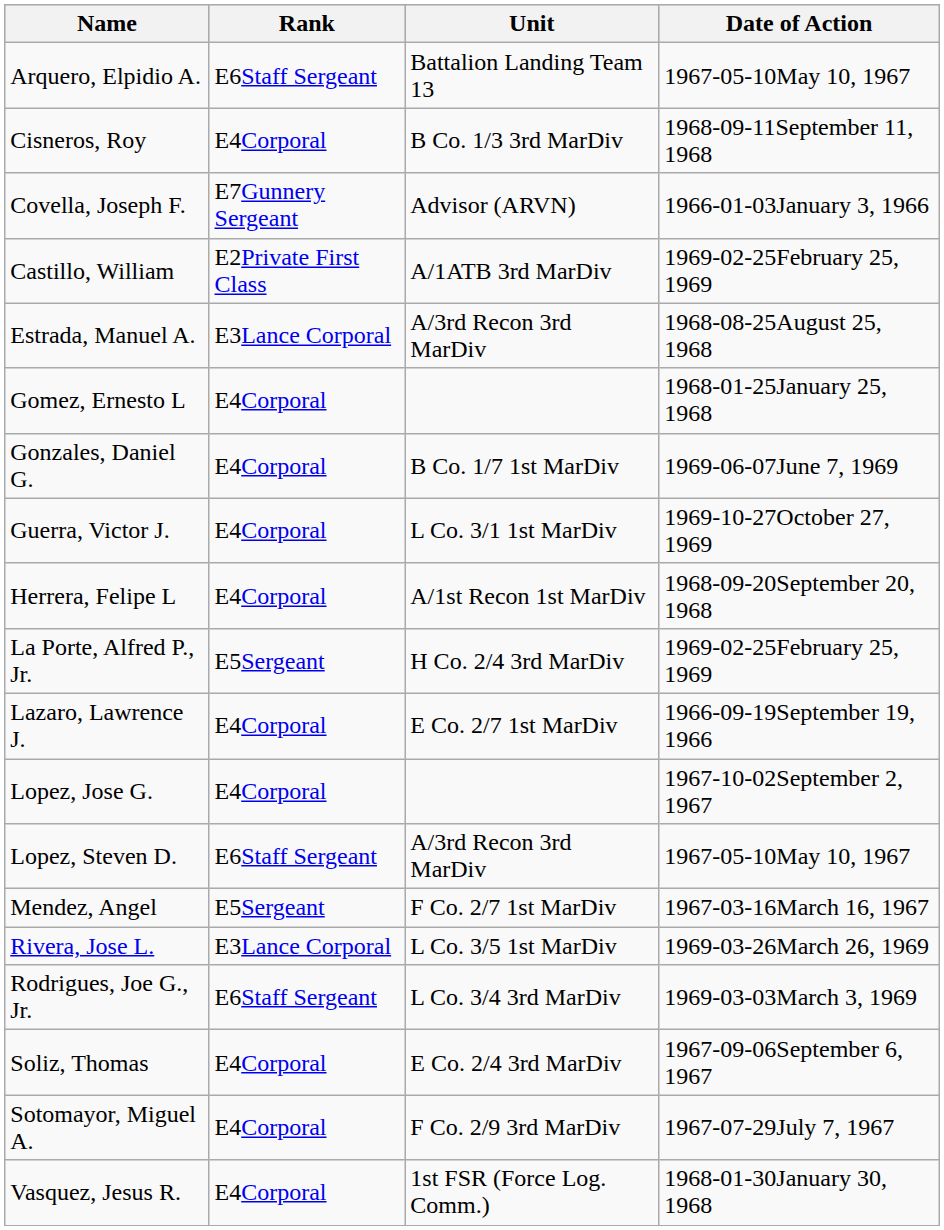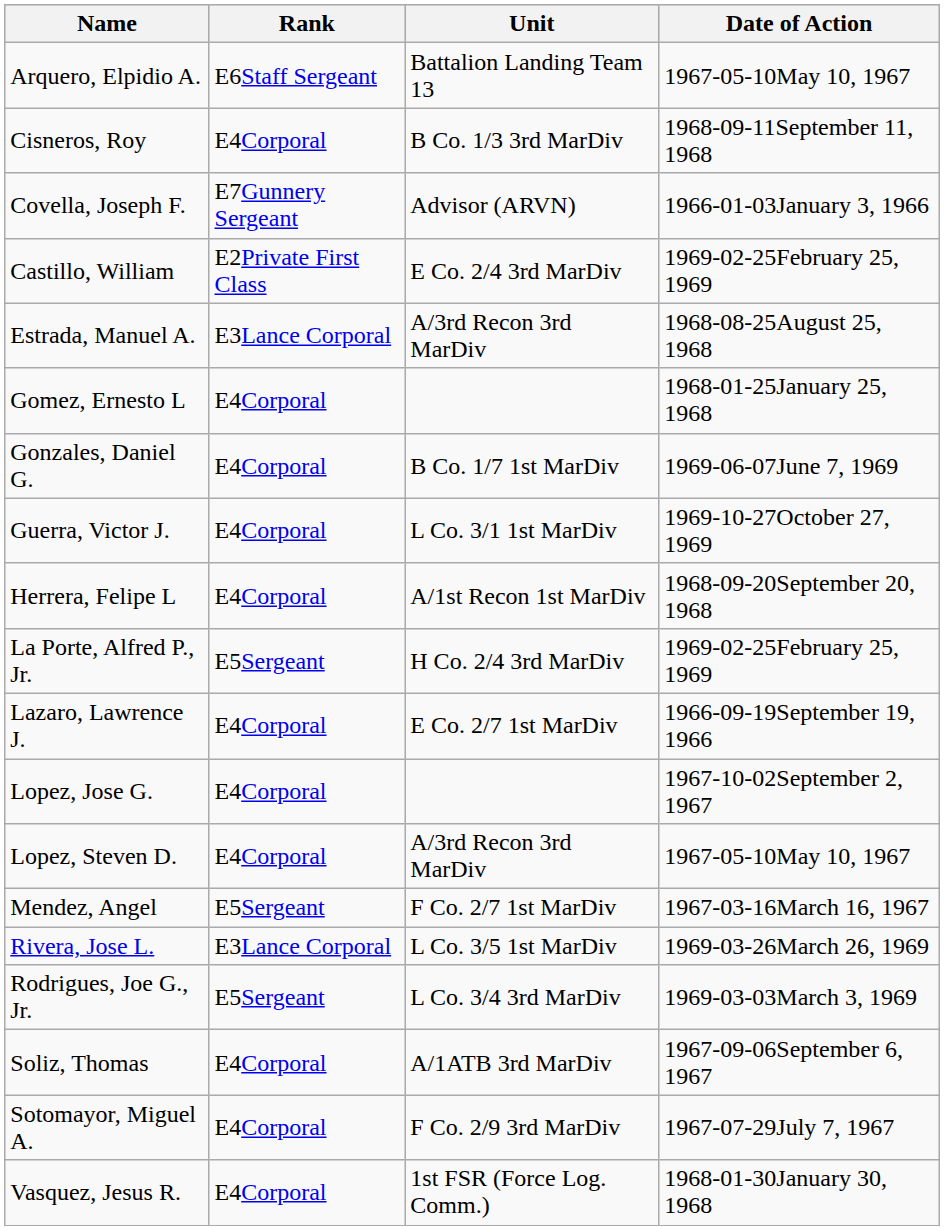Castillo, William | Unit: A/1ATB 3rd MarDiv -> E Co. 2/4 3rd MarDiv
Lopez, Steven D. | Rank: E6Staff Sergeant -> E4Corporal
Rodrigues, Joe G., Jr. | Rank: E6Staff Sergeant -> E5Sergeant
Soliz, Thomas | Unit: E Co. 2/4 3rd MarDiv -> A/1ATB 3rd MarDiv
